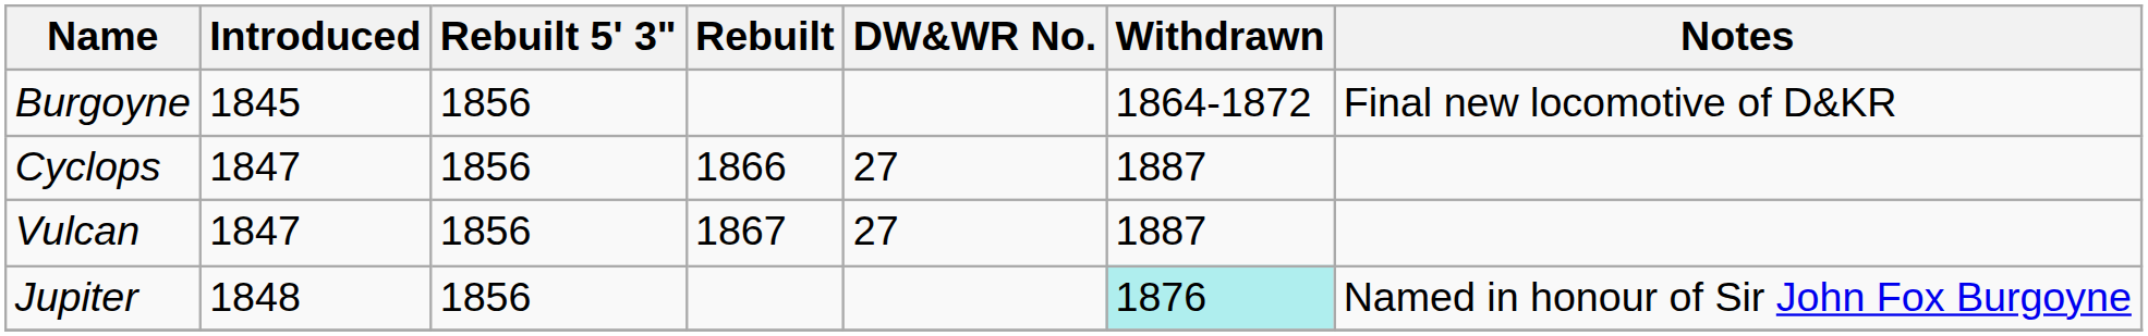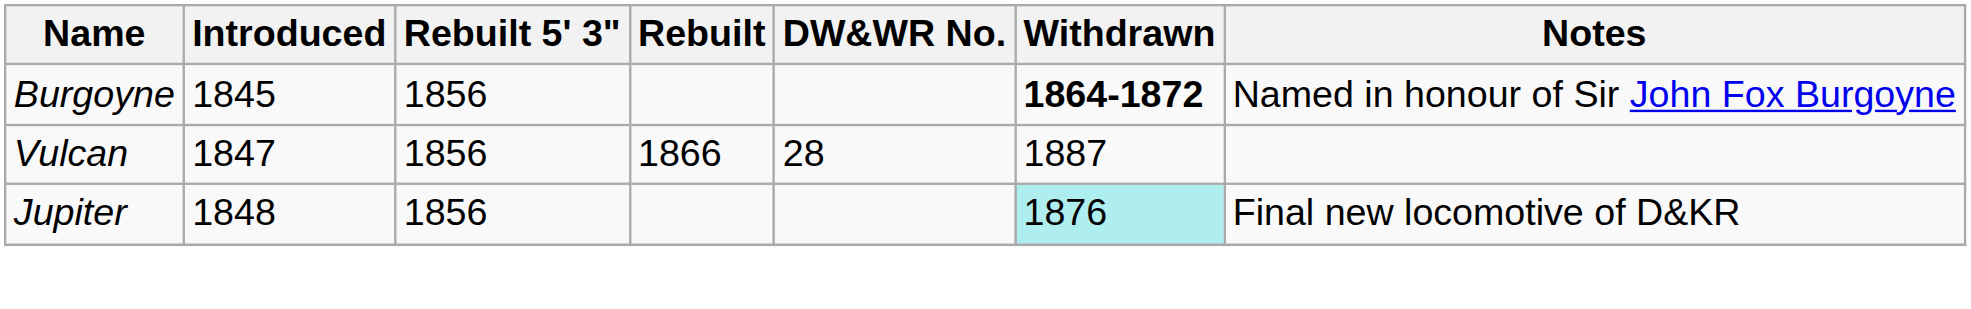Burgoyne | Withdrawn: normal -> bold
Burgoyne | Notes: Final new locomotive of D&KR -> Named in honour of Sir John Fox Burgoyne
- row: Cyclops | 1847 | 1856 | 1866 | 27 | 1887
Vulcan | Rebuilt: 1867 -> 1866
Vulcan | DW&WR No.: 27 -> 28
Jupiter | Notes: Named in honour of Sir John Fox Burgoyne -> Final new locomotive of D&KR
